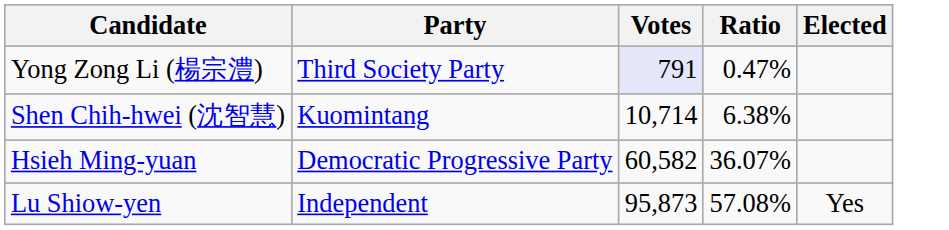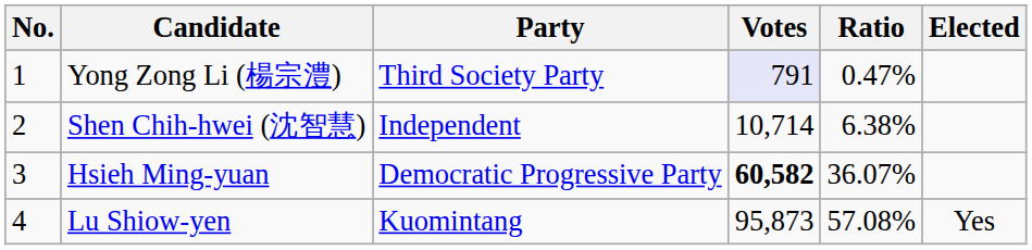+ column: No. | 1 | 2 | 3 | 4
Shen Chih-hwei (沈智慧) | Party: Kuomintang -> Independent
Hsieh Ming-yuan | Votes: normal -> bold
Lu Shiow-yen | Party: Independent -> Kuomintang
